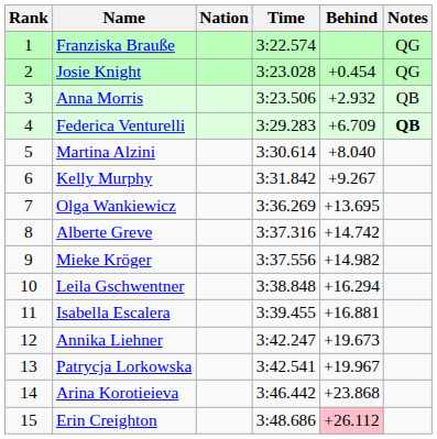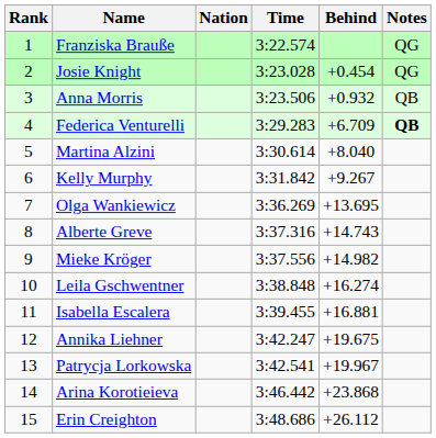Anna Morris | Behind: +2.932 -> +0.932
Alberte Greve | Behind: +14.742 -> +14.743
Leila Gschwentner | Behind: +16.294 -> +16.274
Annika Liehner | Behind: +19.673 -> +19.675
Erin Creighton | Behind: pink background -> no background
